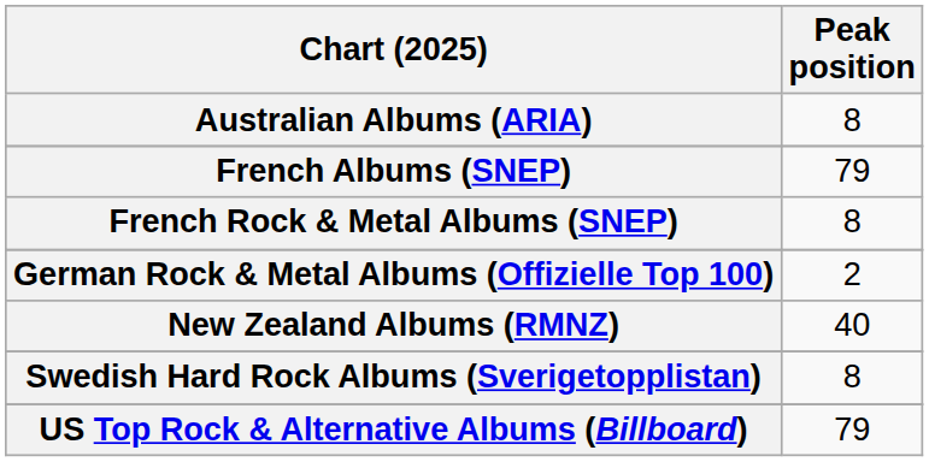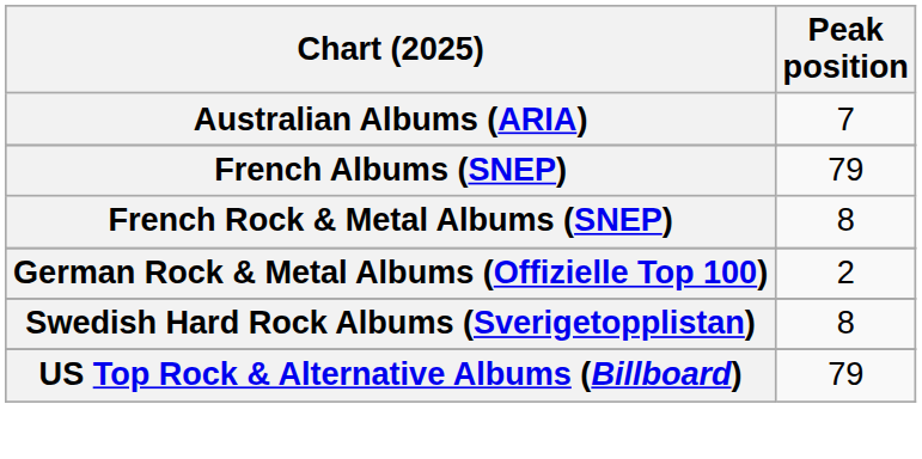Australian Albums (ARIA) | Peak position: 8 -> 7
- row: New Zealand Albums (RMNZ) | 40
